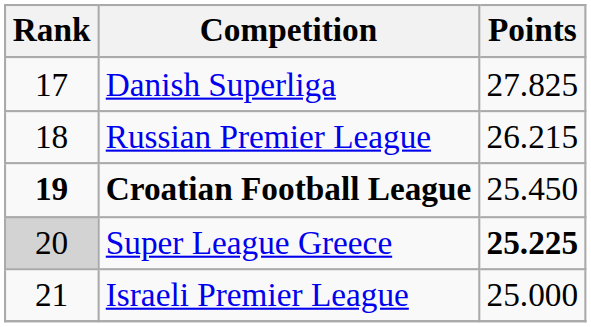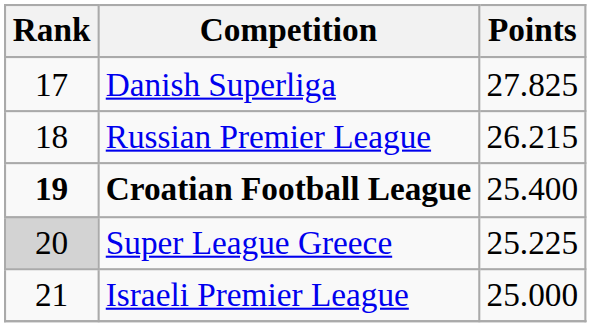Croatian Football League | Points: 25.450 -> 25.400
Super League Greece | Points: bold -> normal
